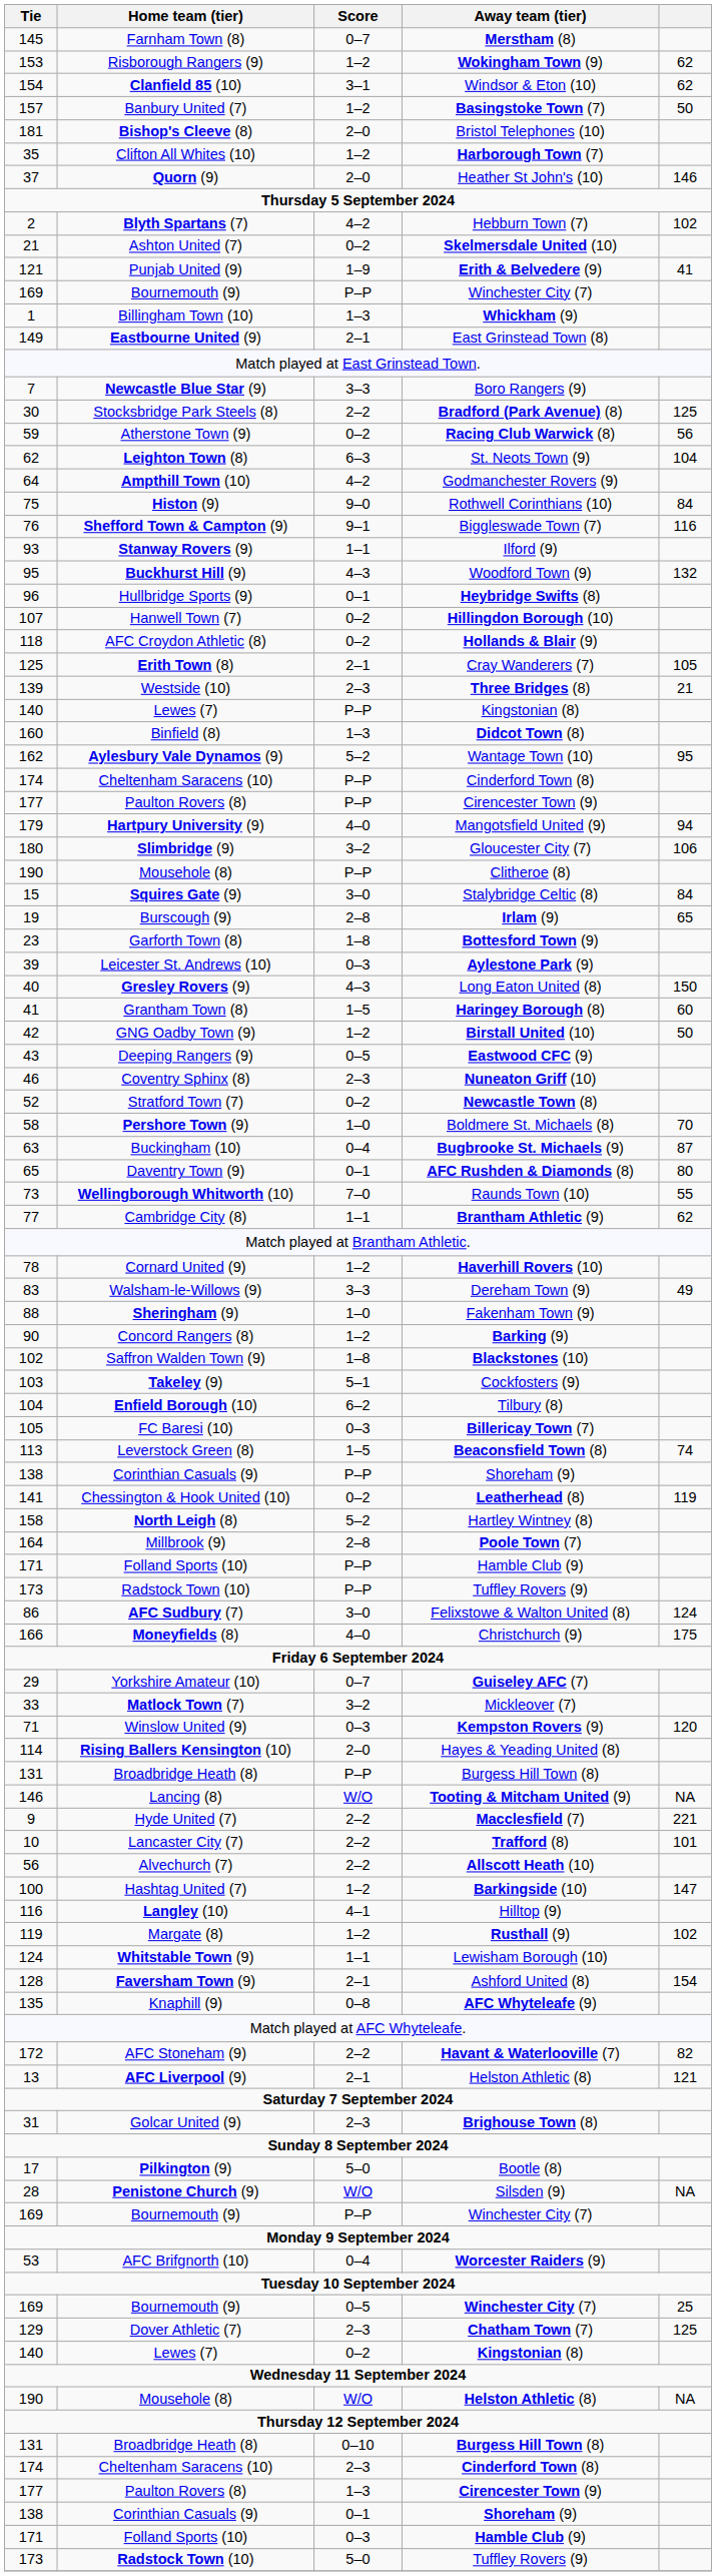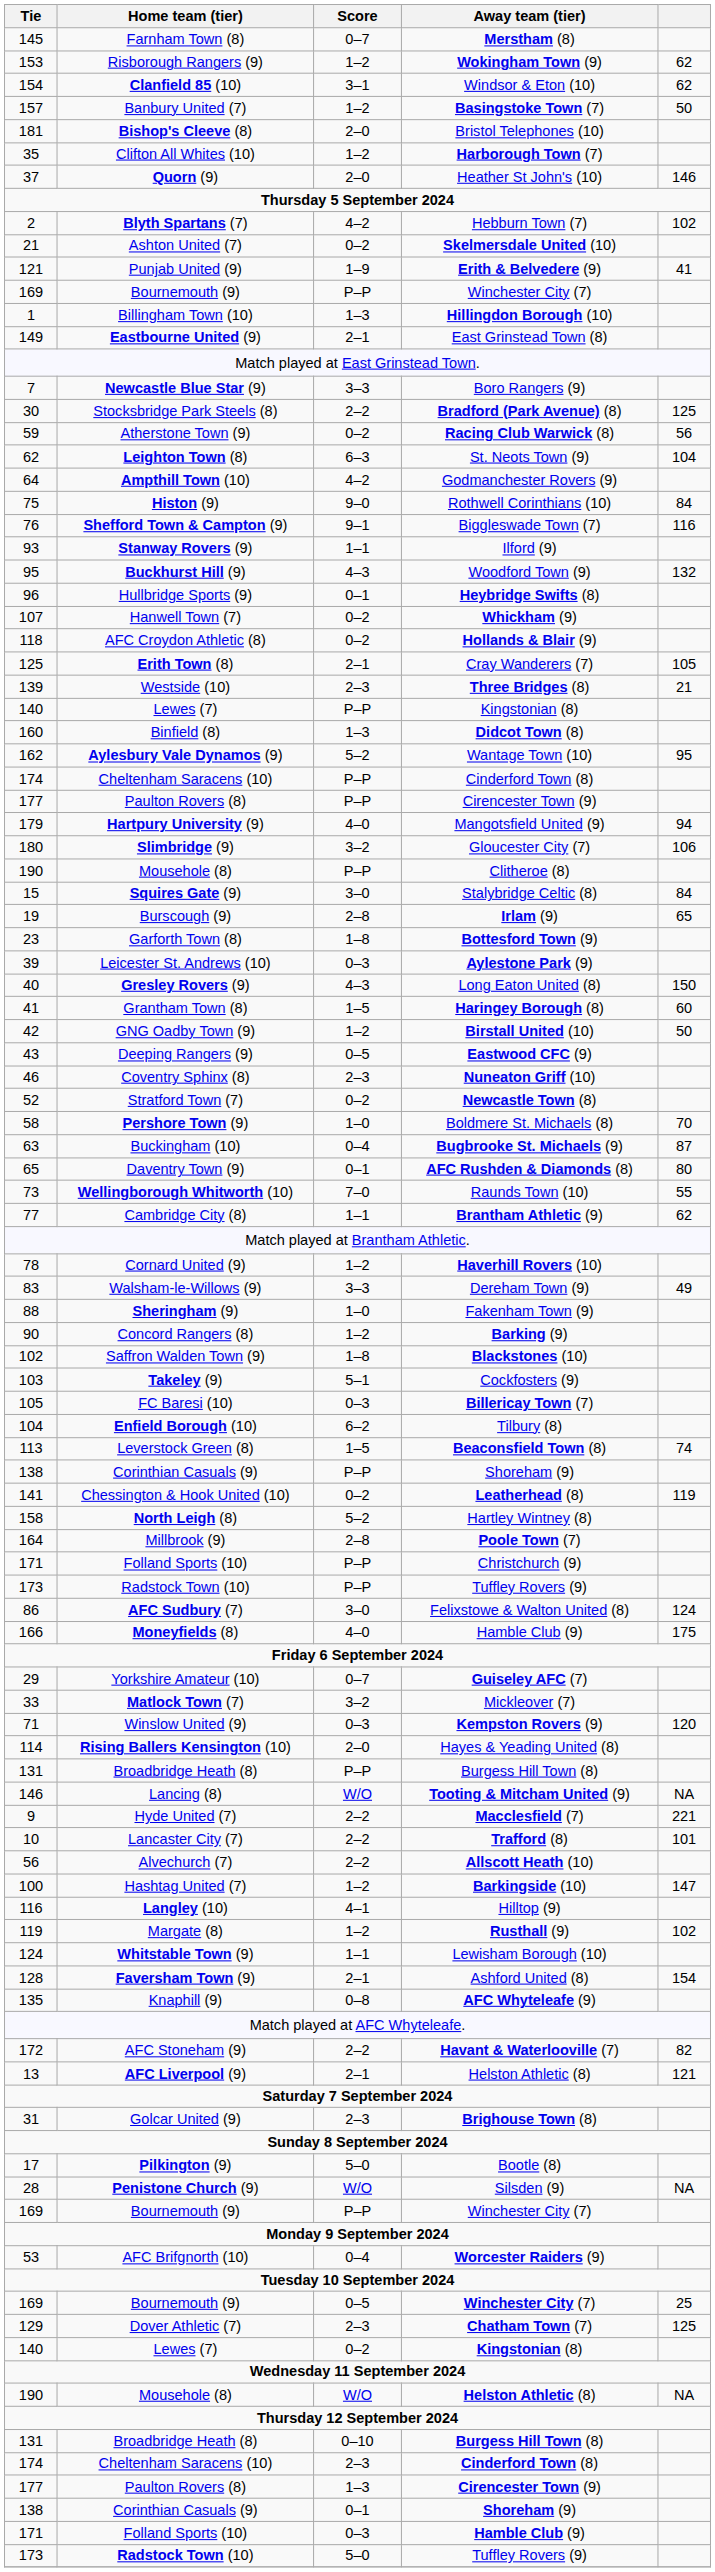Billingham Town (10) | Away team (tier): Whickham (9) -> Hillingdon Borough (10)
Hanwell Town (7) | Away team (tier): Hillingdon Borough (10) -> Whickham (9)
rows swapped: Enfield Borough (10) <-> FC Baresi (10)
Folland Sports (10) / P–P | Away team (tier): Hamble Club (9) -> Christchurch (9)
Moneyfields (8) | Away team (tier): Christchurch (9) -> Hamble Club (9)
